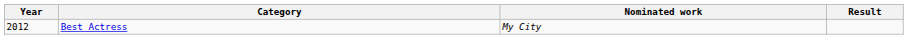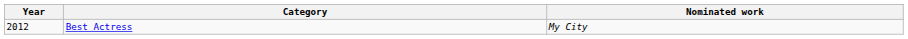- column: Result
